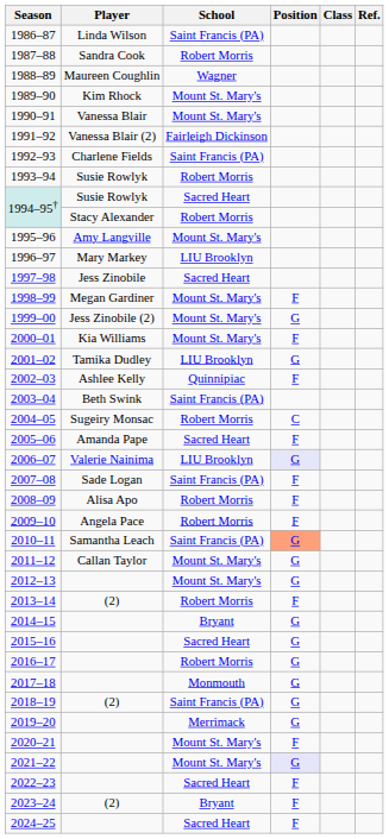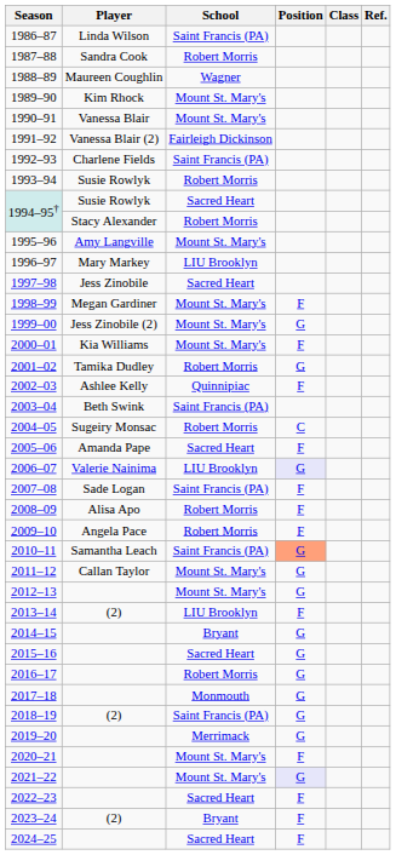2001–02 | School: LIU Brooklyn -> Robert Morris
2013–14 | School: Robert Morris -> LIU Brooklyn
